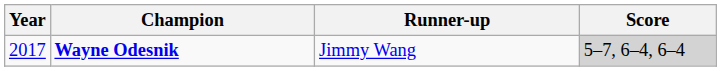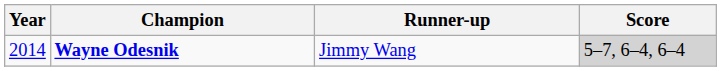Wayne Odesnik | Year: 2017 -> 2014
